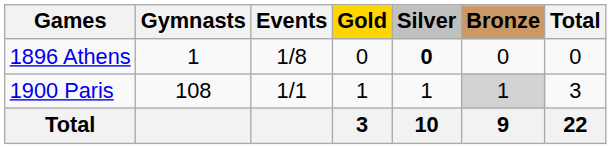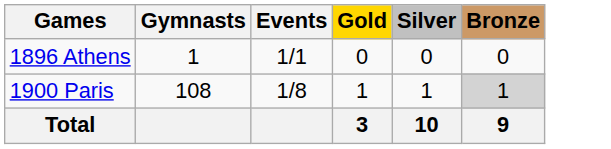- column: Total | 0 | 3 | 22
1896 Athens | Events: 1/8 -> 1/1
1896 Athens | Silver: bold -> normal
1900 Paris | Events: 1/1 -> 1/8
